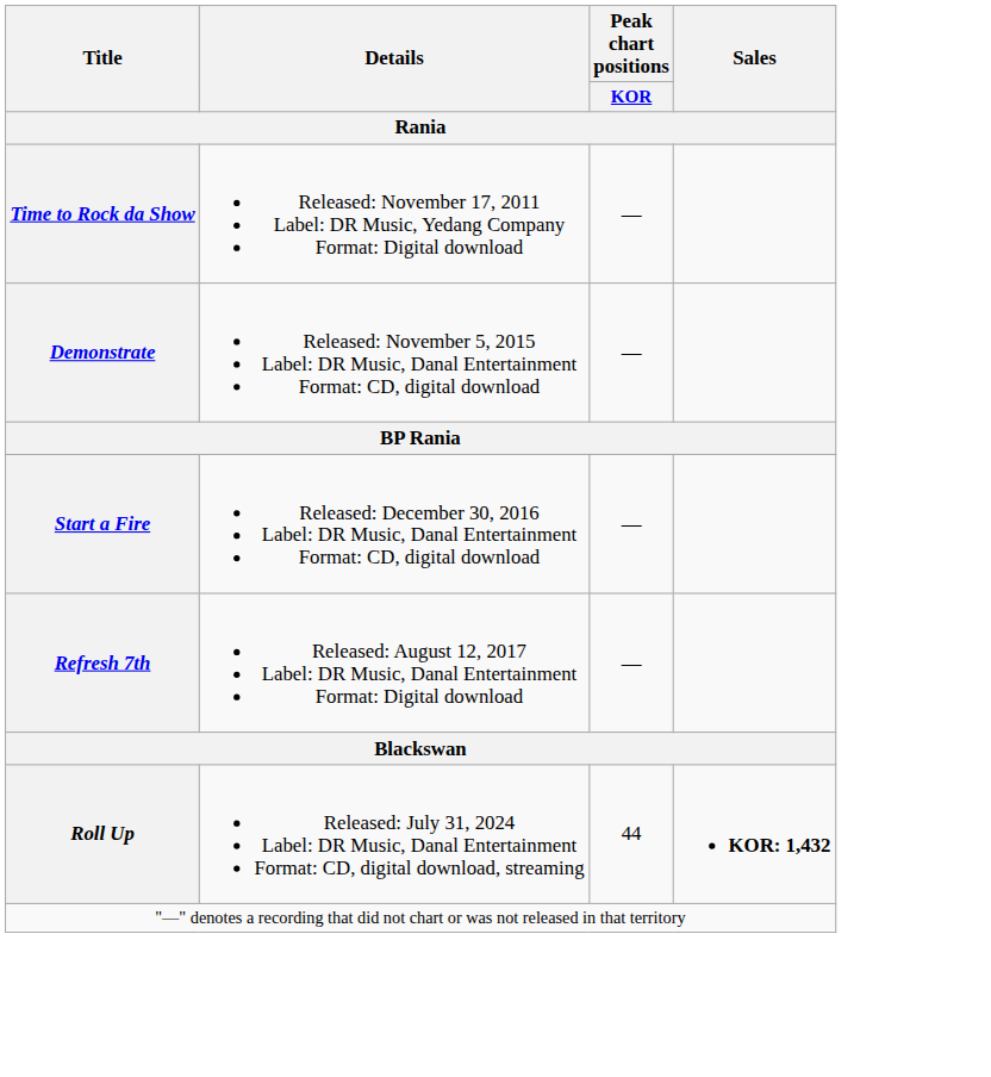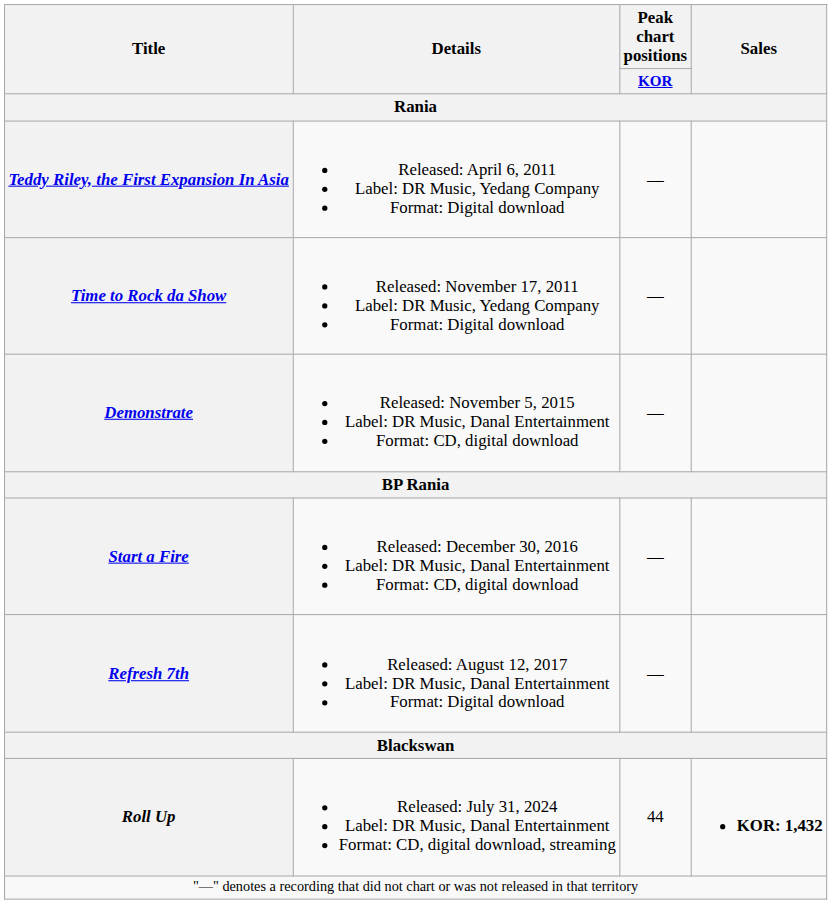+ row: Teddy Riley, the First Expansion In Asia | Released: April 6, 2011 Label: DR Music, Yedang Company Format: Digital download | —
